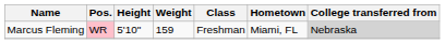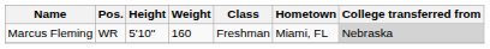Marcus Fleming | Pos.: pink background -> no background
Marcus Fleming | Weight: 159 -> 160
